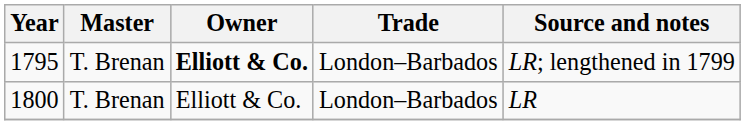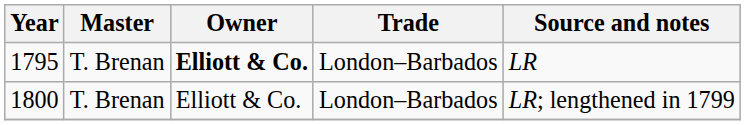1795 | Source and notes: LR; lengthened in 1799 -> LR
1800 | Source and notes: LR -> LR; lengthened in 1799
